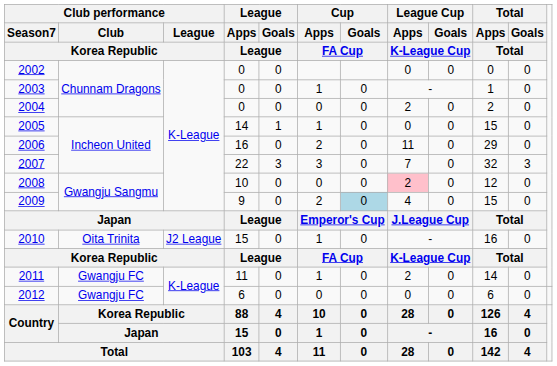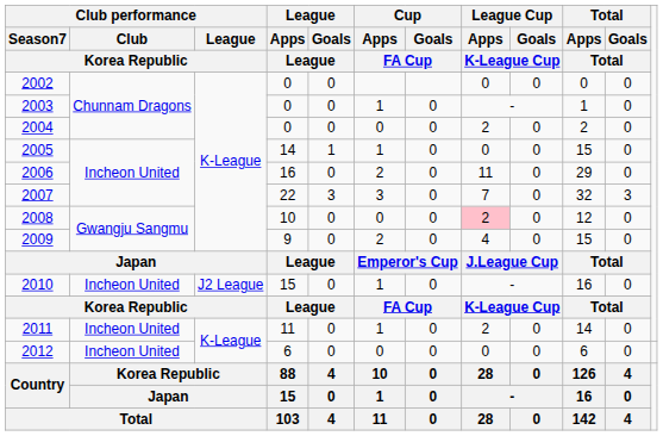2009 | Cup / Goals / FA Cup: lightblue background -> no background
2010 | Club performance / Club / Korea Republic: Oita Trinita -> Incheon United
2011 | Club performance / Club / Korea Republic: Gwangju FC -> Incheon United
2012 | Club performance / Club / Korea Republic: Gwangju FC -> Incheon United
